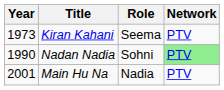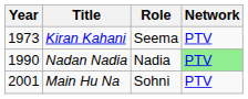Nadan Nadia | Role: Sohni -> Nadia
Main Hu Na | Role: Nadia -> Sohni
